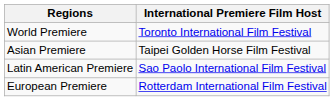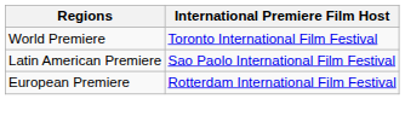- row: Asian Premiere | Taipei Golden Horse Film Festival
